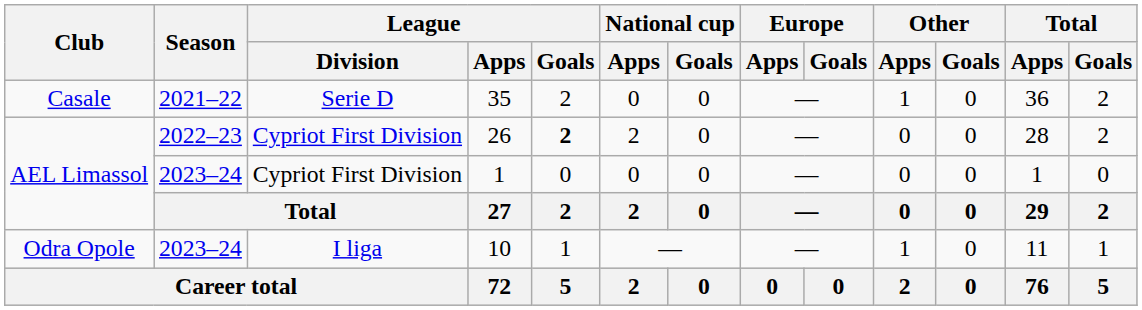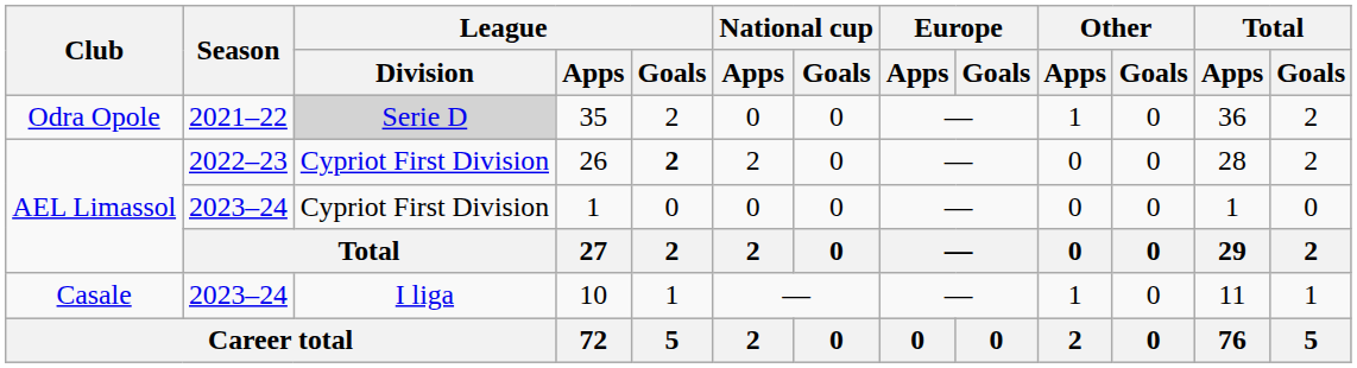35 | Club: Casale -> Odra Opole
35 | League / Division: no background -> lightgrey background
10 | Club: Odra Opole -> Casale
